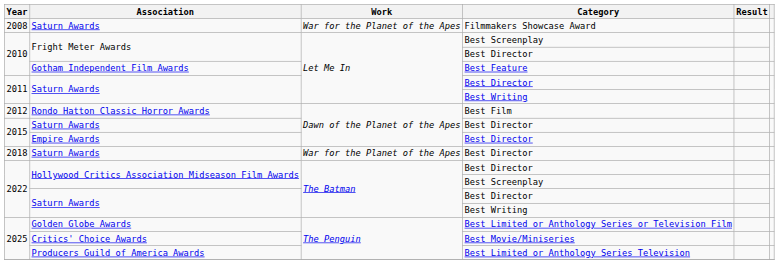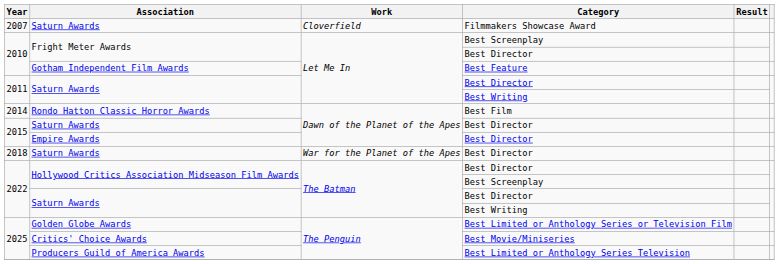Saturn Awards / Filmmakers Showcase Award | Year: 2008 -> 2007
Saturn Awards / Filmmakers Showcase Award | Work: War for the Planet of the Apes -> Cloverfield
Rondo Hatton Classic Horror Awards | Year: 2012 -> 2014
